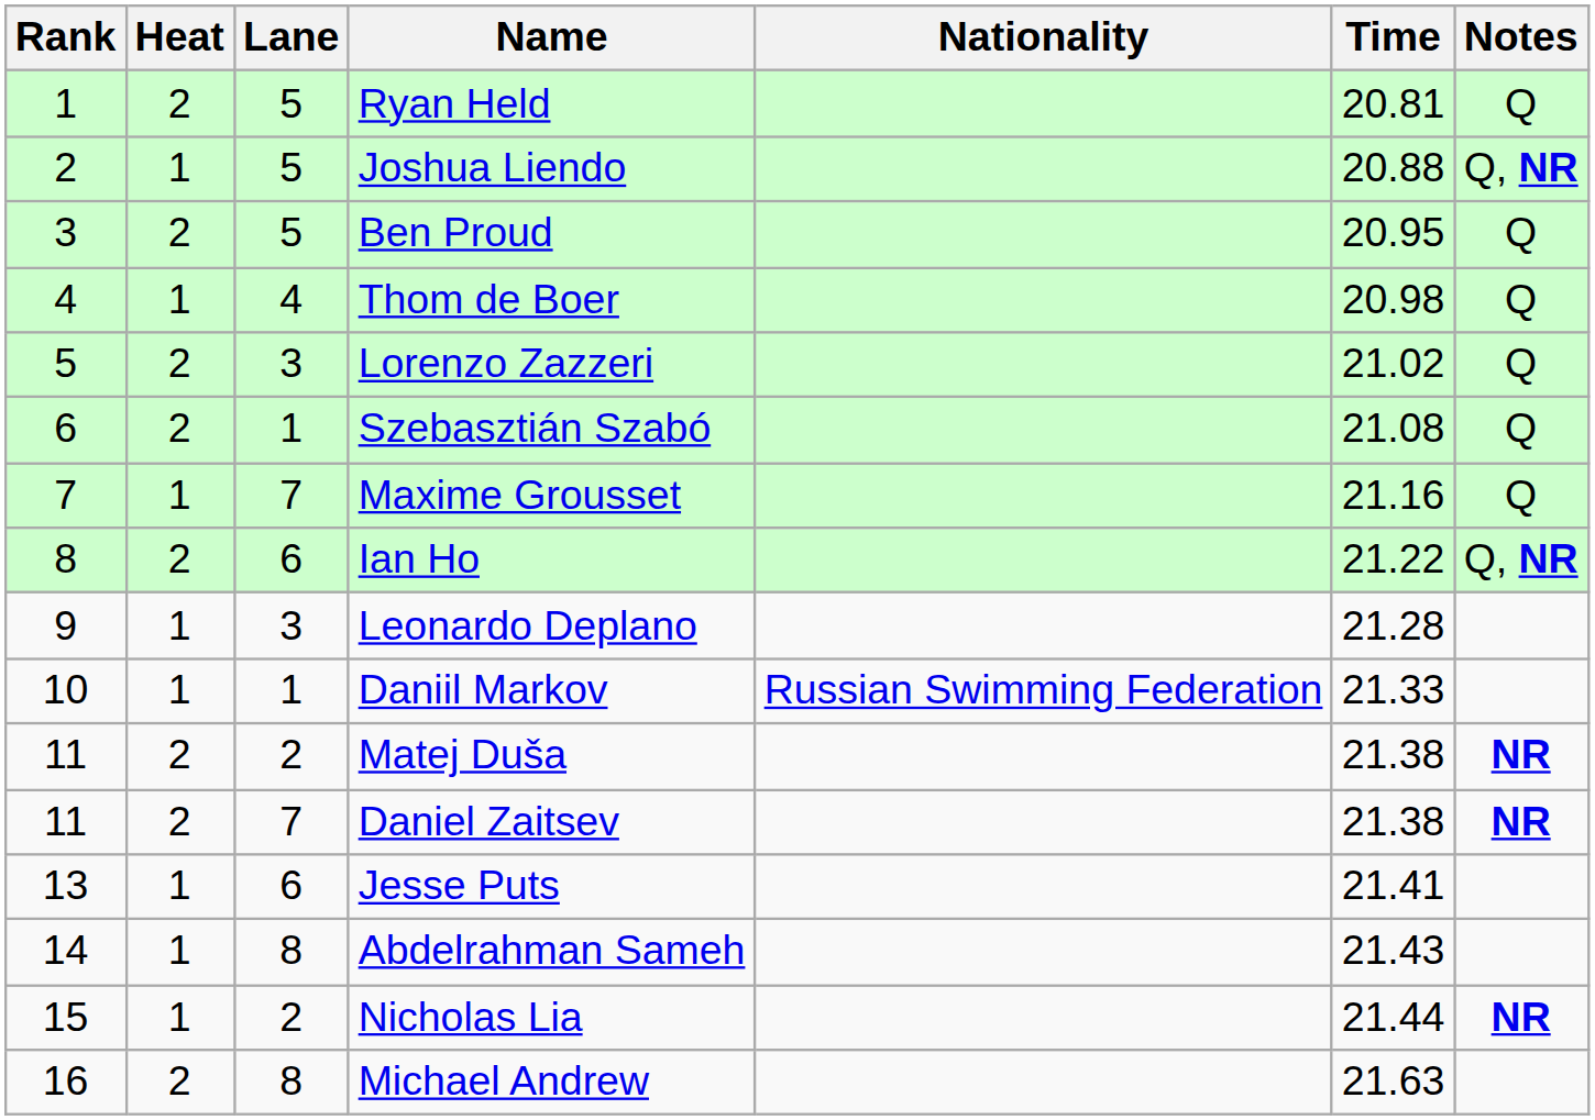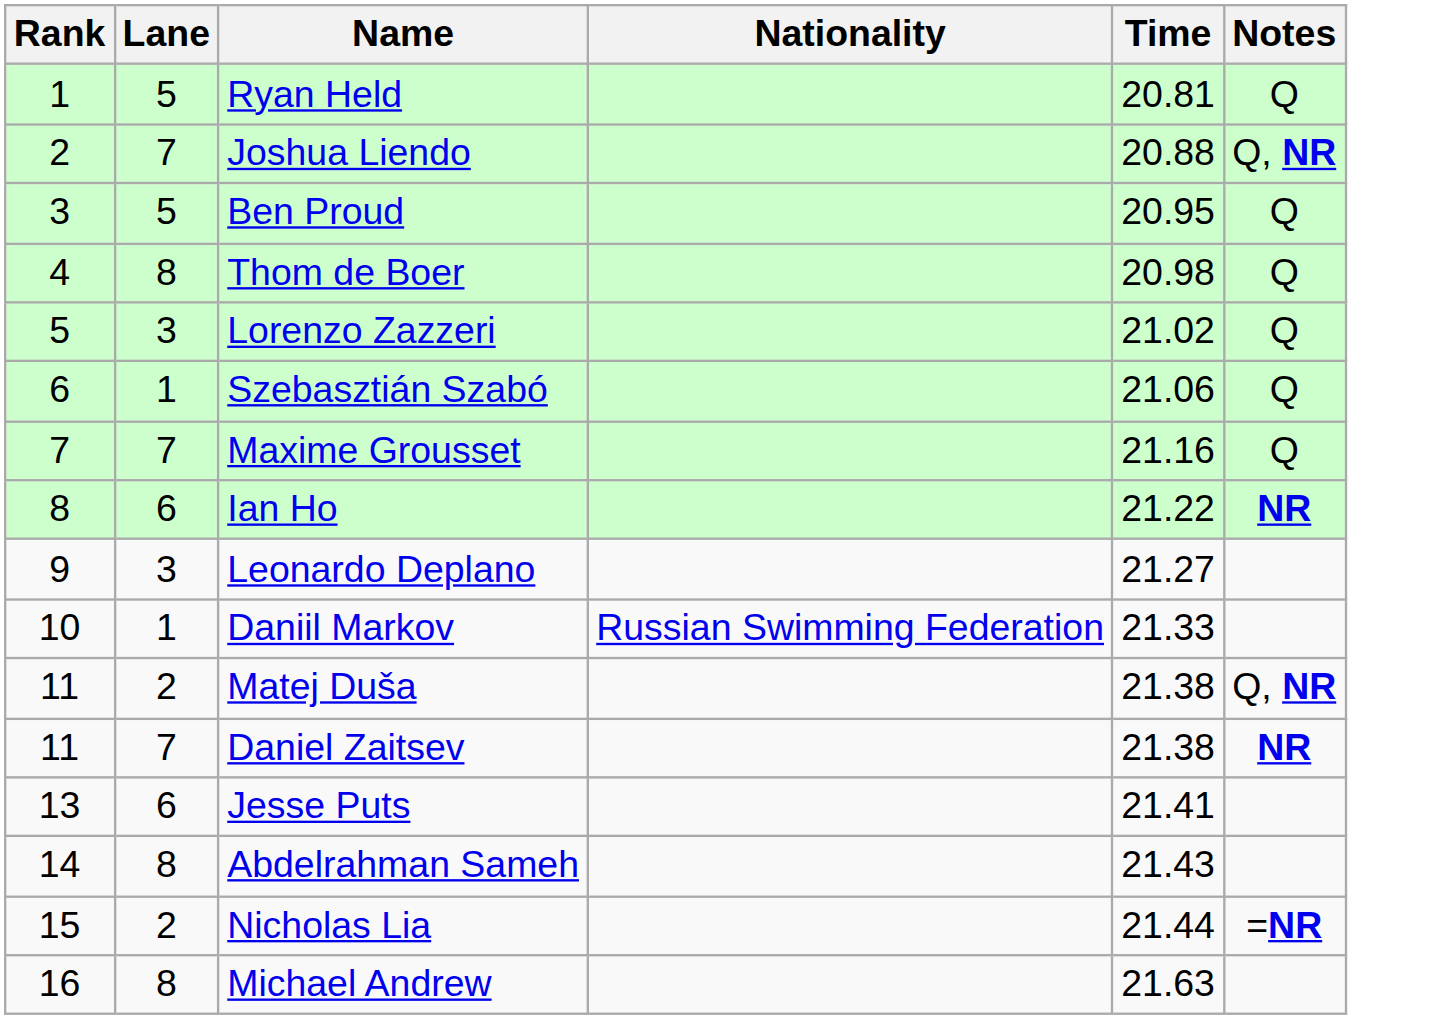- column: Heat | 2 | 1 | 2 | 1 | 2 | 2 | 1 | 2 | 1 | 1 | 2 | 2 | 1 | 1 | 1 | 2
Joshua Liendo | Lane: 5 -> 7
Thom de Boer | Lane: 4 -> 8
Szebasztián Szabó | Time: 21.08 -> 21.06
Ian Ho | Notes: Q, NR -> NR
Leonardo Deplano | Time: 21.28 -> 21.27
Matej Duša | Notes: NR -> Q, NR
Nicholas Lia | Notes: NR -> =NR
